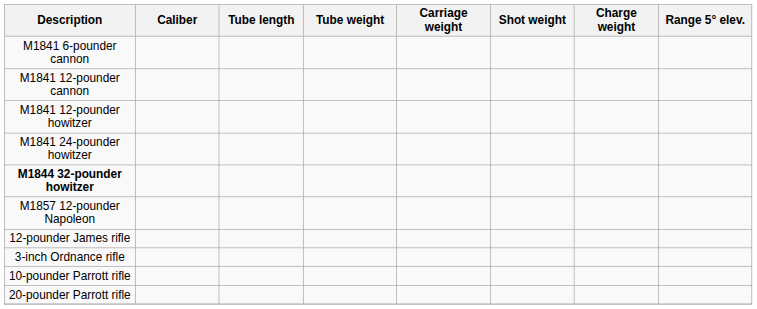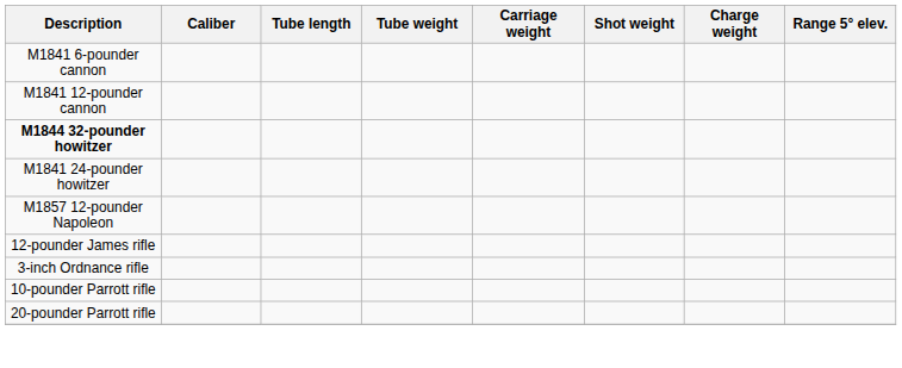- row: M1841 12-pounder howitzer
rows swapped: M1841 24-pounder howitzer <-> M1844 32-pounder howitzer
